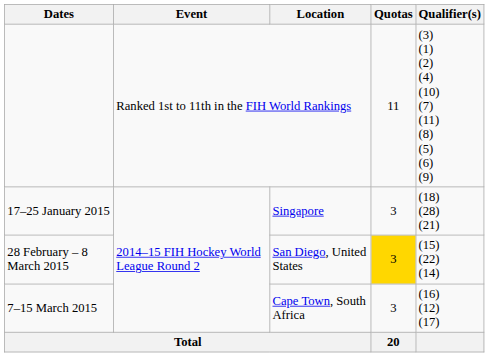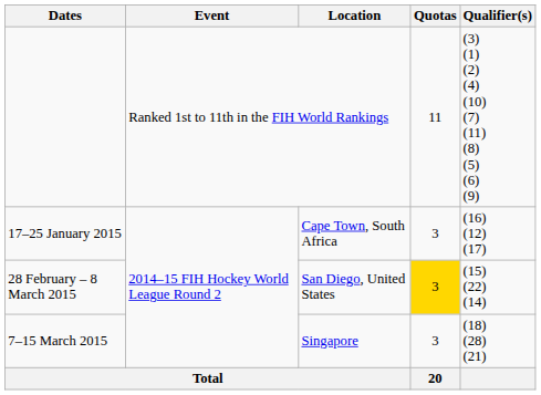17–25 January 2015 | Location: Singapore -> Cape Town, South Africa
17–25 January 2015 | Qualifier(s): (18) (28) (21) -> (16) (12) (17)
7–15 March 2015 | Location: Cape Town, South Africa -> Singapore
7–15 March 2015 | Qualifier(s): (16) (12) (17) -> (18) (28) (21)
